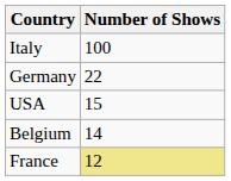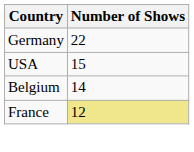- row: Italy | 100
